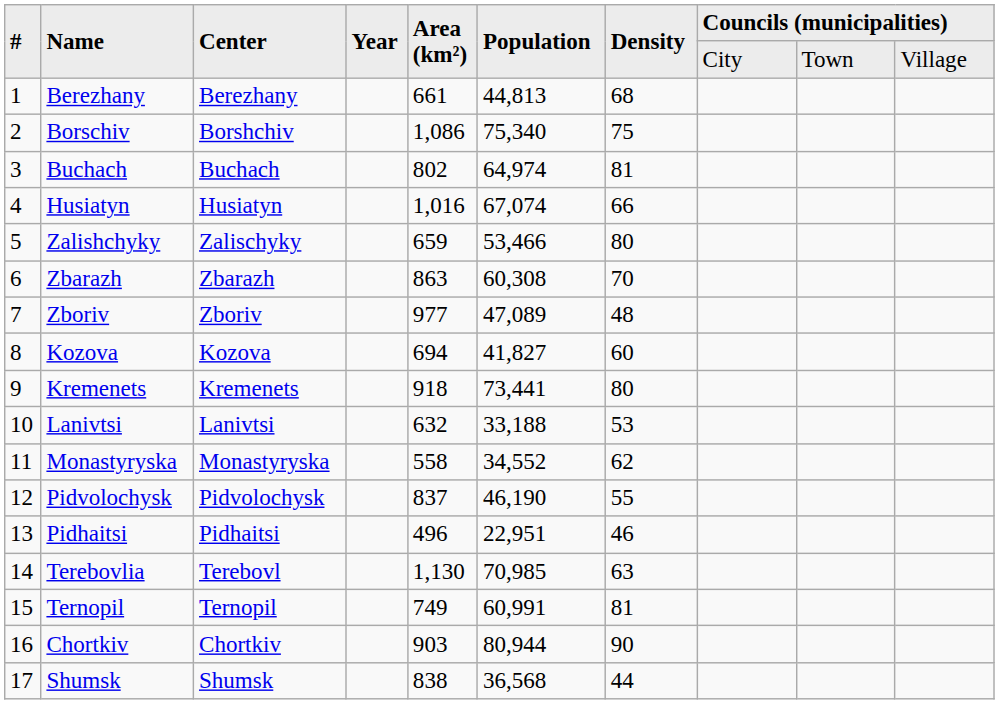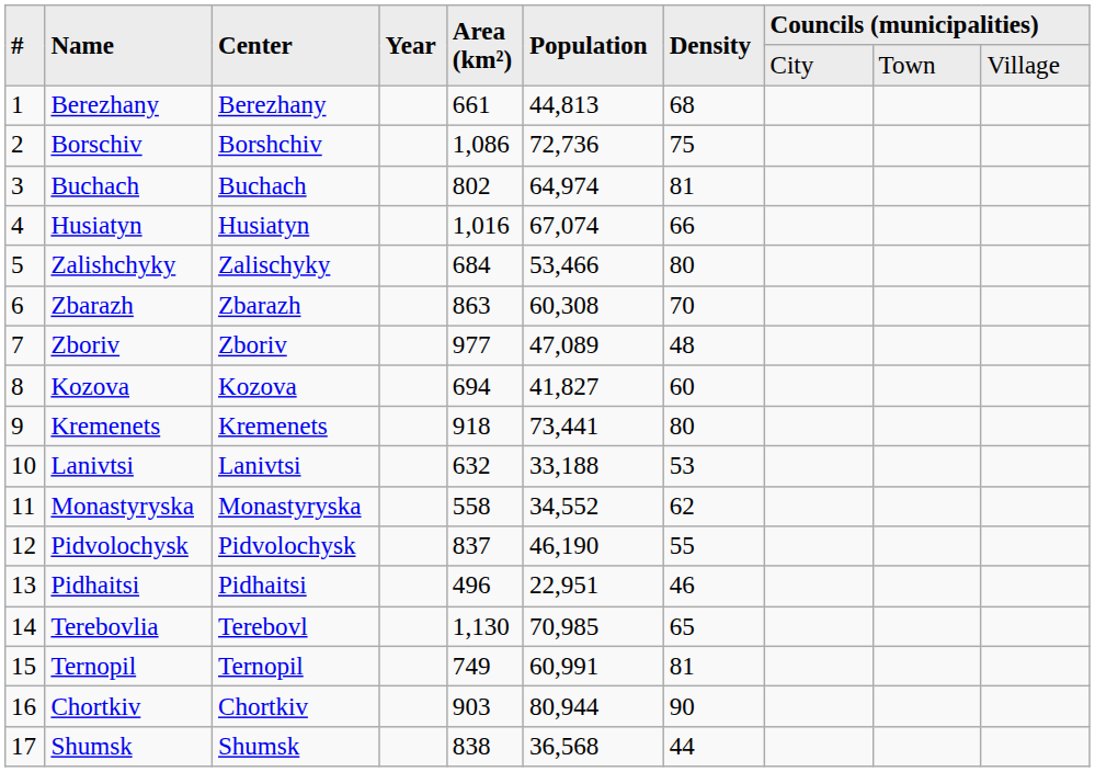Borschiv | Population: 75,340 -> 72,736
Zalishchyky | Area (km²): 659 -> 684
Terebovlia | Density: 63 -> 65
